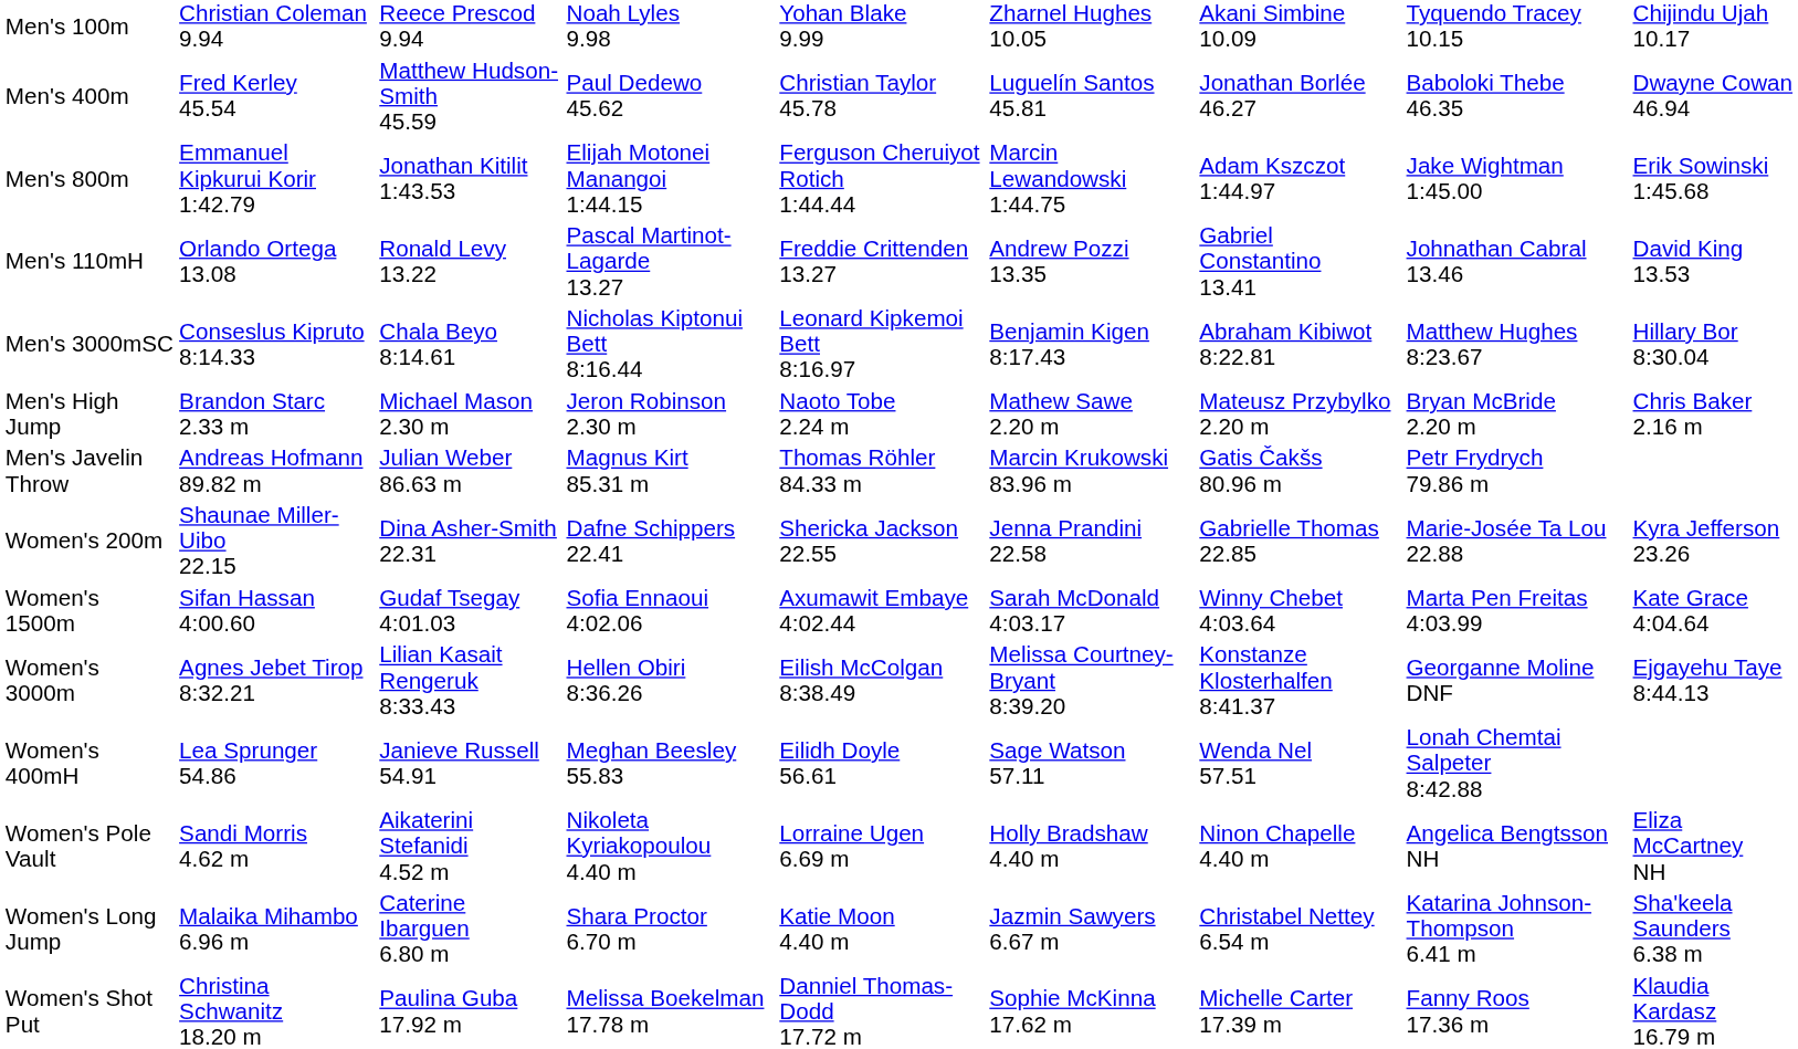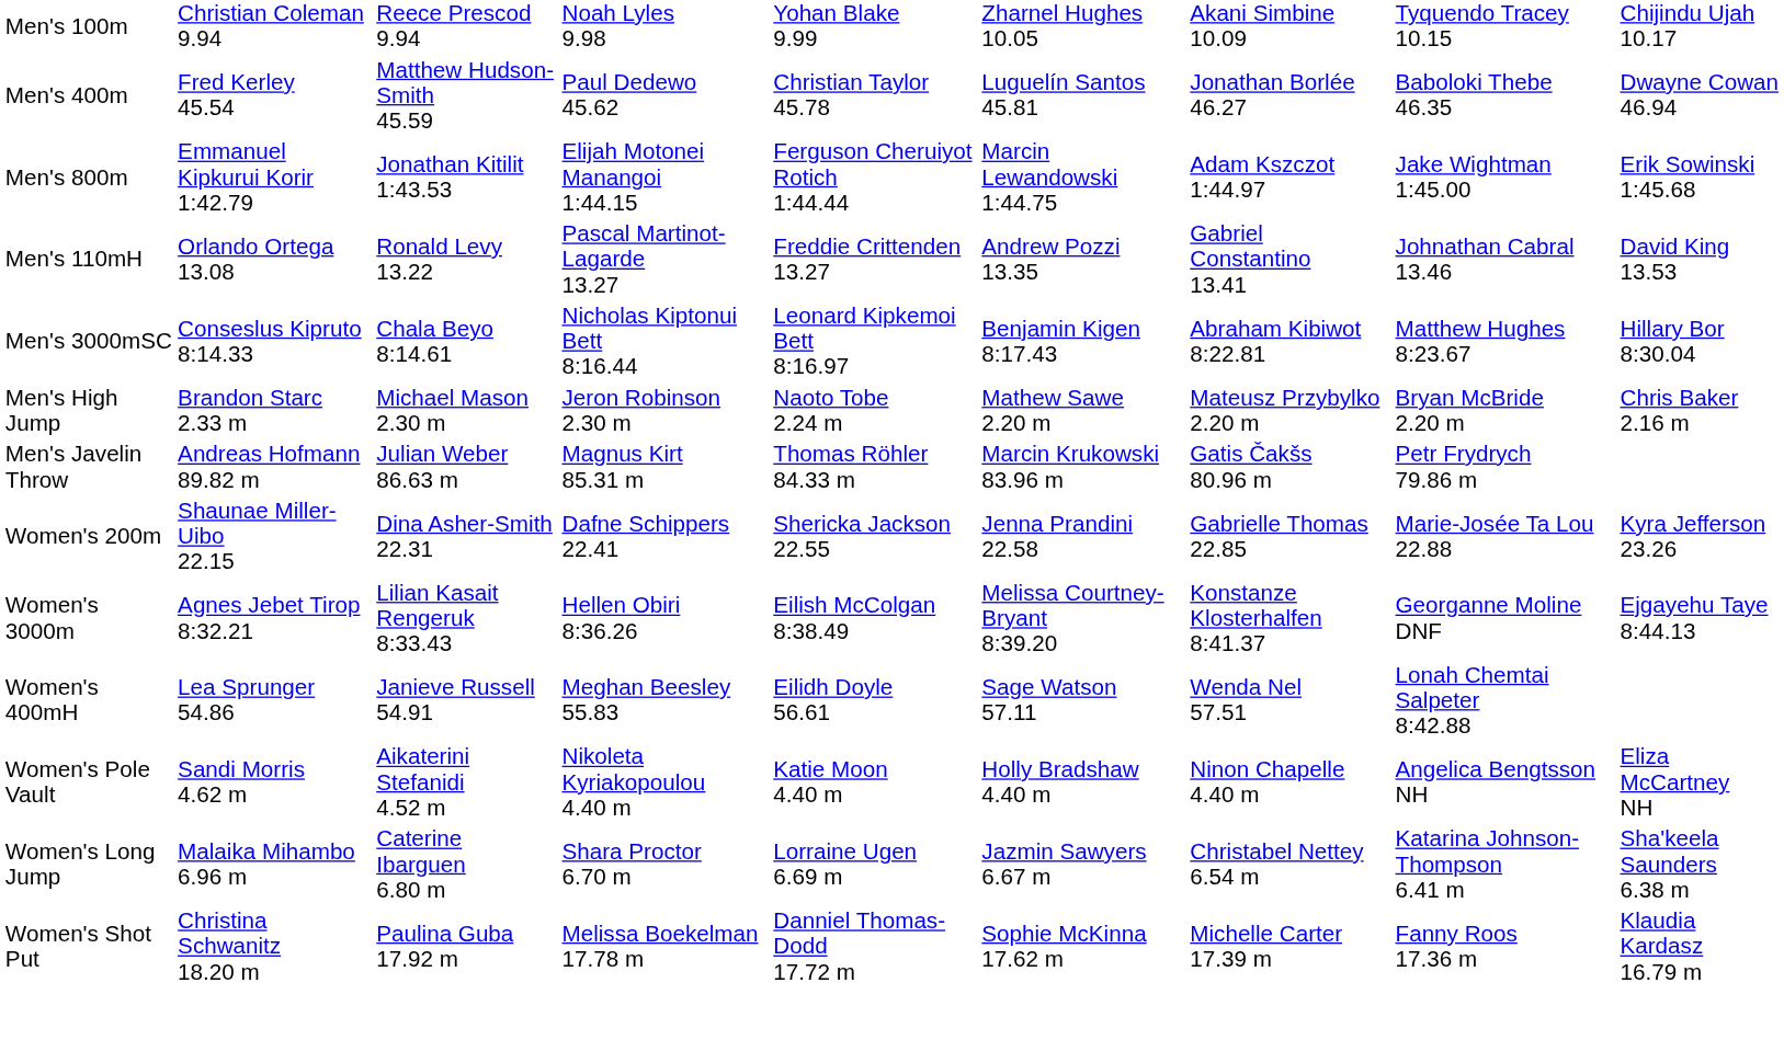- row: Women's 1500m | Sifan Hassan 4:00.60 | Gudaf Tsegay 4:01.03 | Sofia Ennaoui 4:02.06 | Axumawit Embaye 4:02.44 | Sarah McDonald 4:03.17 | Winny Chebet 4:03.64 | Marta Pen Freitas 4:03.99 | Kate Grace 4:04.64
Women's Pole Vault | column 5: Lorraine Ugen 6.69 m -> Katie Moon 4.40 m
Women's Long Jump | column 5: Katie Moon 4.40 m -> Lorraine Ugen 6.69 m
